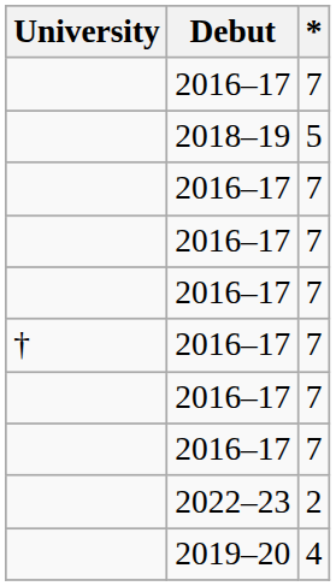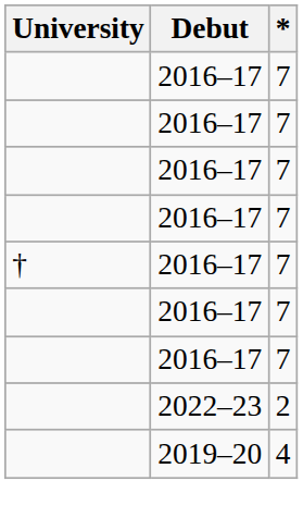- row: 2018–19 | 5
